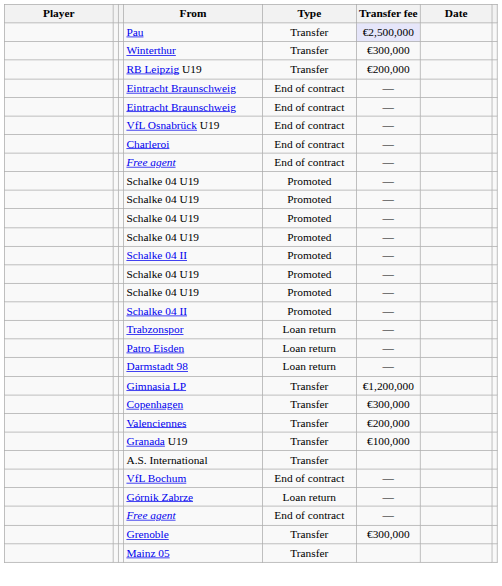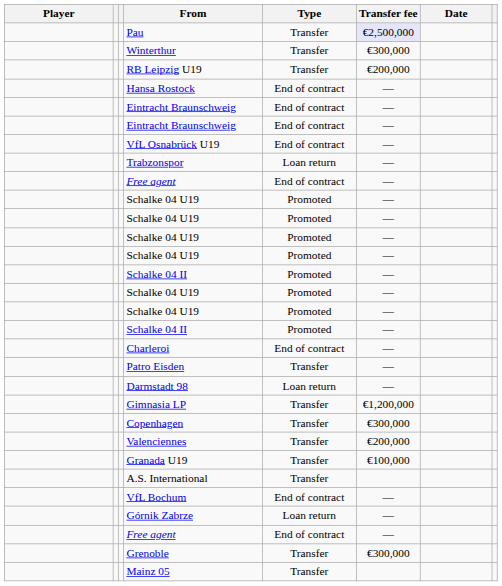+ row: Hansa Rostock | End of contract | —
rows swapped: Charleroi <-> Trabzonspor
Patro Eisden | Type: Loan return -> Transfer
